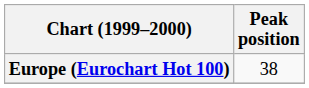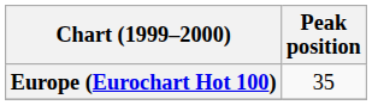Europe (Eurochart Hot 100) | Peak position: 38 -> 35
